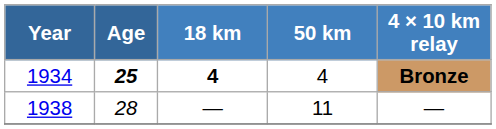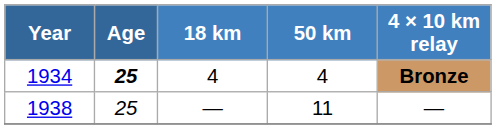1934 | 18 km: bold -> normal
1938 | Age: 28 -> 25
